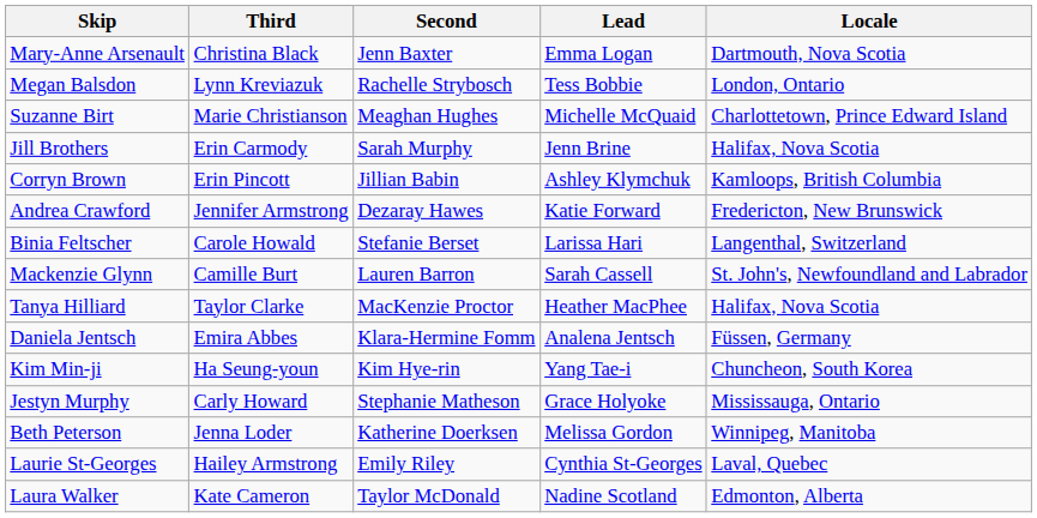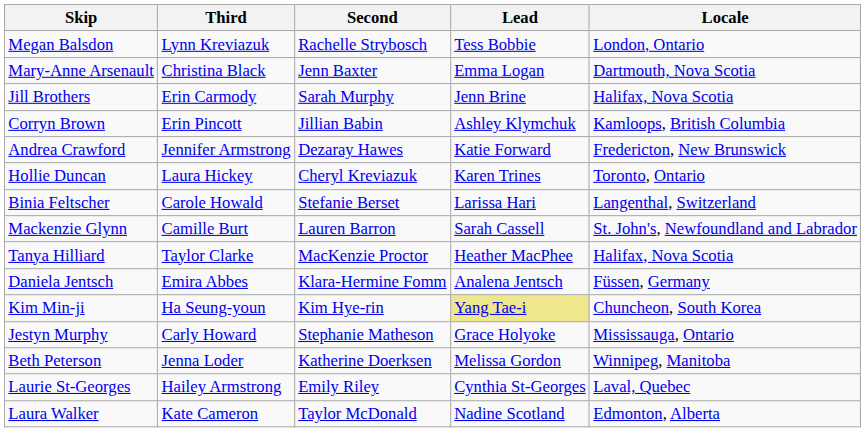rows swapped: Mary-Anne Arsenault <-> Megan Balsdon
- row: Suzanne Birt | Marie Christianson | Meaghan Hughes | Michelle McQuaid | Charlottetown, Prince Edward Island
+ row: Hollie Duncan | Laura Hickey | Cheryl Kreviazuk | Karen Trines | Toronto, Ontario
Kim Min-ji | Lead: no background -> khaki background
